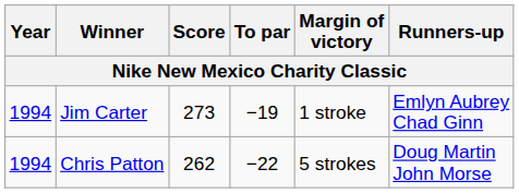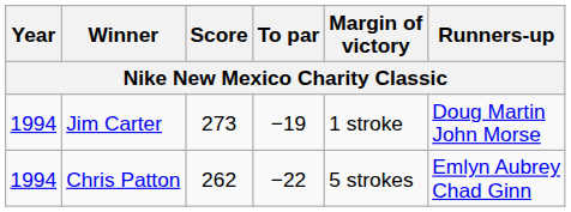Jim Carter | Runners-up: Emlyn Aubrey Chad Ginn -> Doug Martin John Morse
Chris Patton | Runners-up: Doug Martin John Morse -> Emlyn Aubrey Chad Ginn
